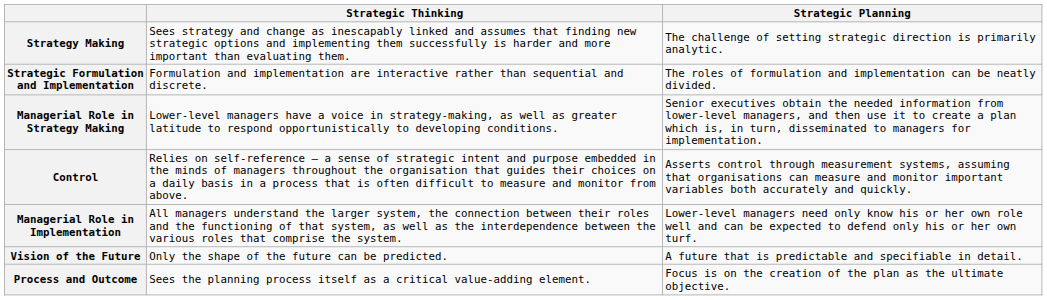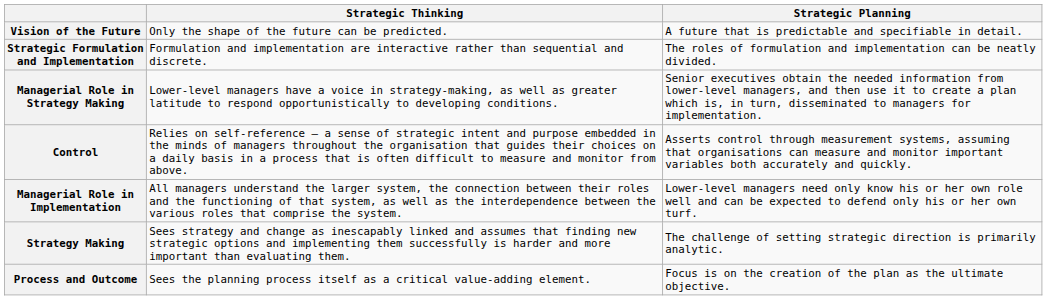rows swapped: Vision of the Future <-> Strategy Making
